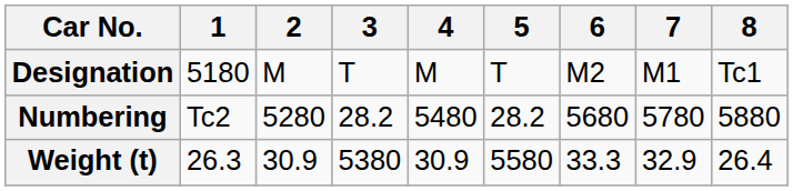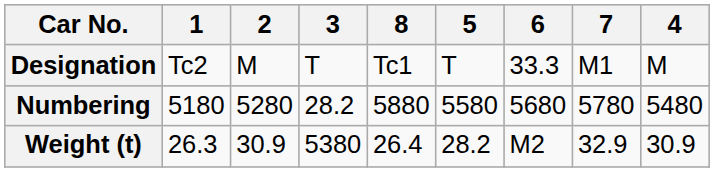columns swapped: 4 <-> 8
Designation | 1: 5180 -> Tc2
Designation | 6: M2 -> 33.3
Numbering | 1: Tc2 -> 5180
Numbering | 5: 28.2 -> 5580
Weight (t) | 5: 5580 -> 28.2
Weight (t) | 6: 33.3 -> M2
